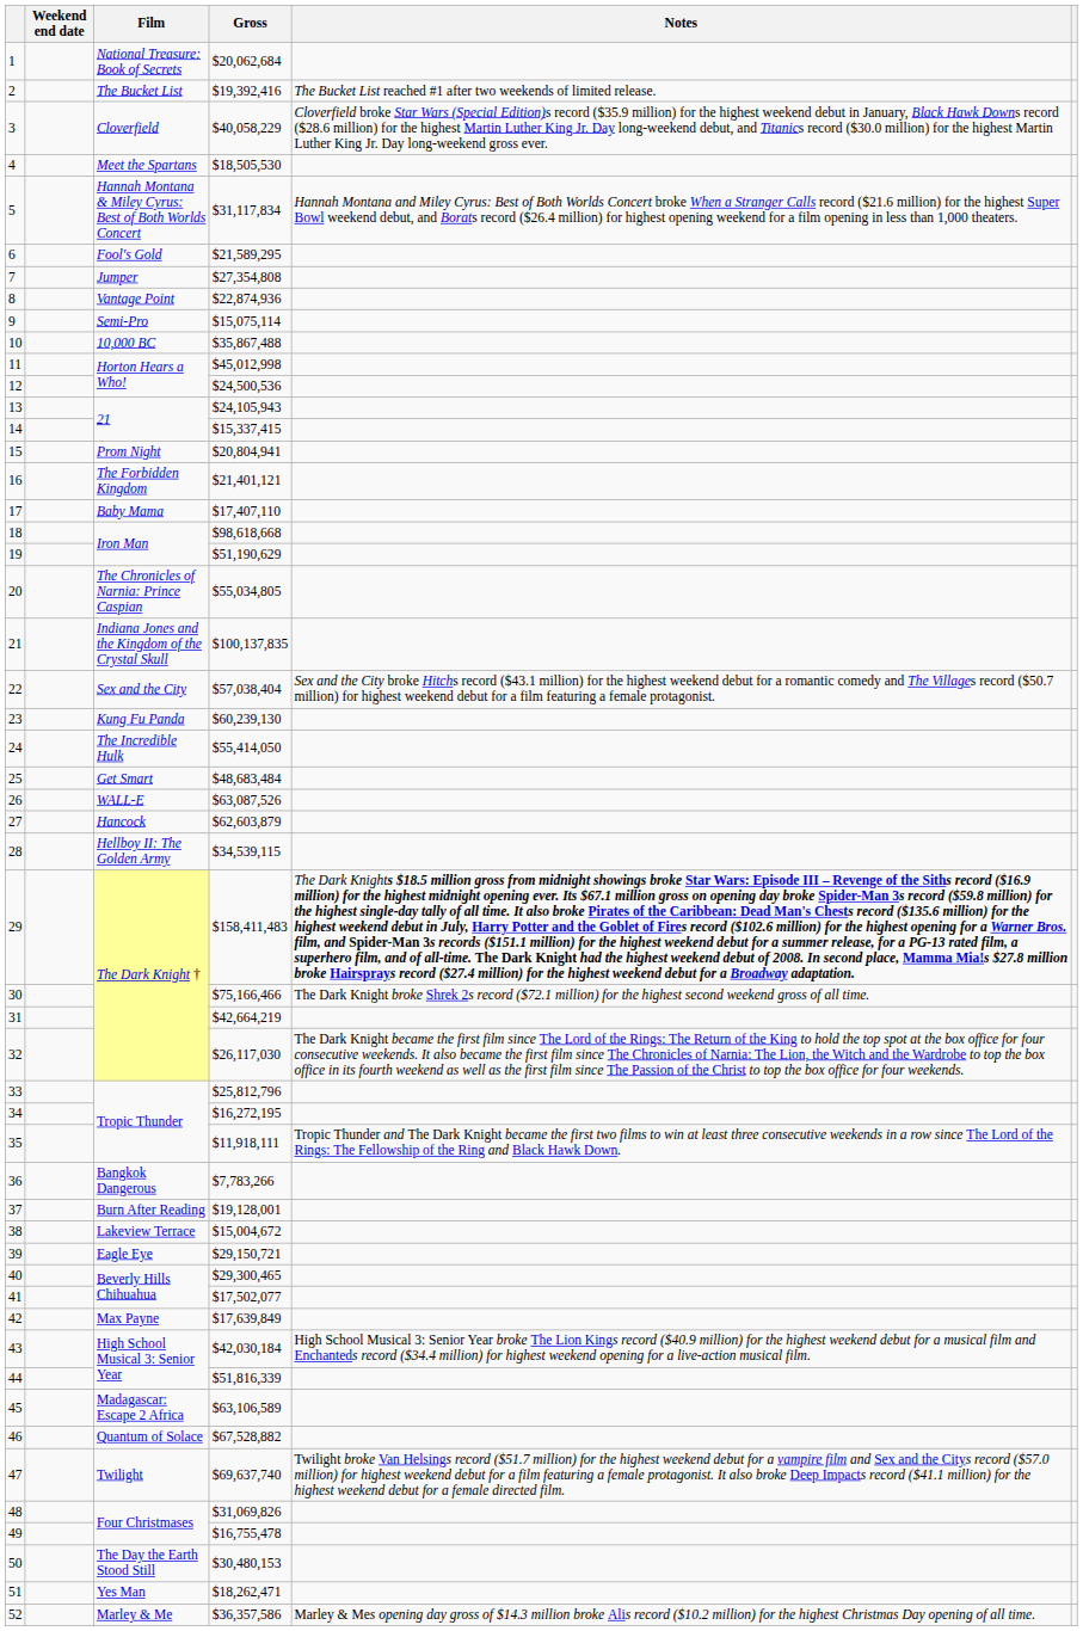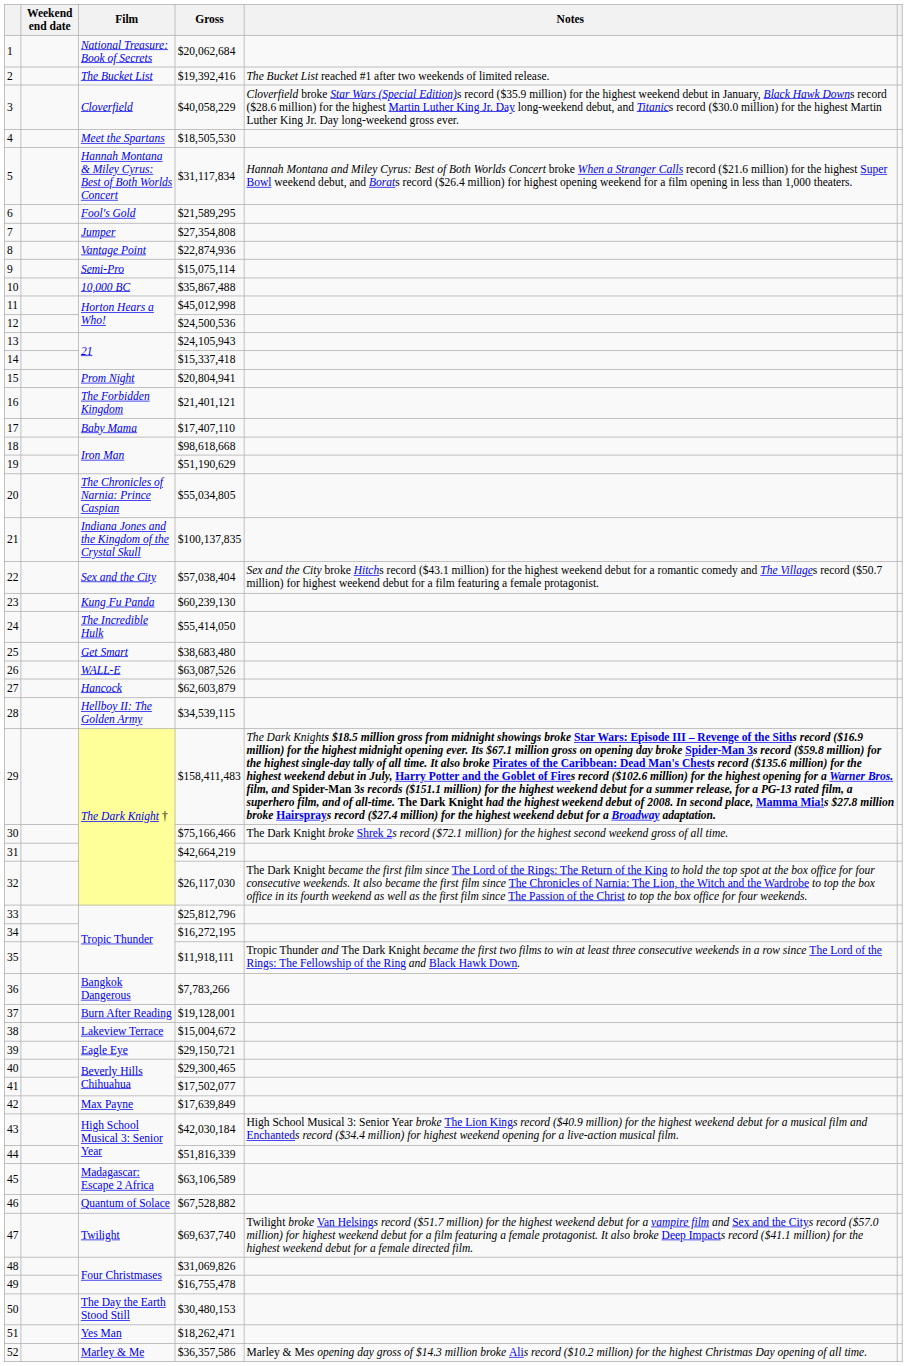14 | Gross: $15,337,415 -> $15,337,418
25 | Gross: $48,683,484 -> $38,683,480
